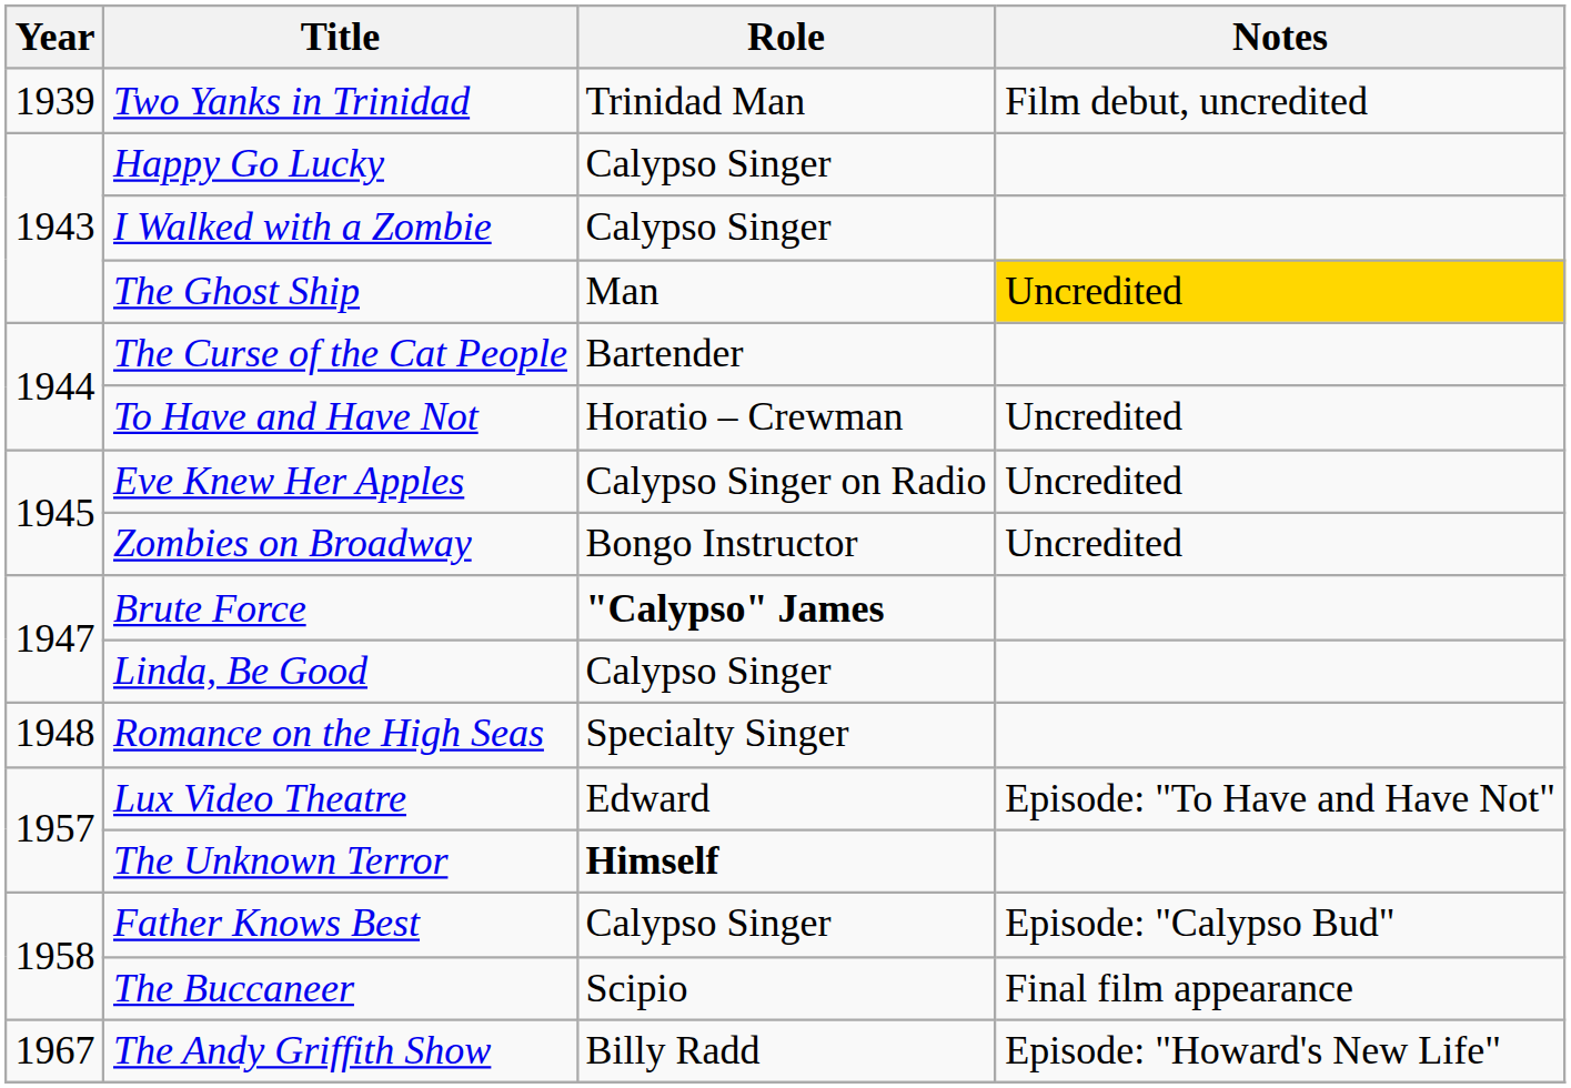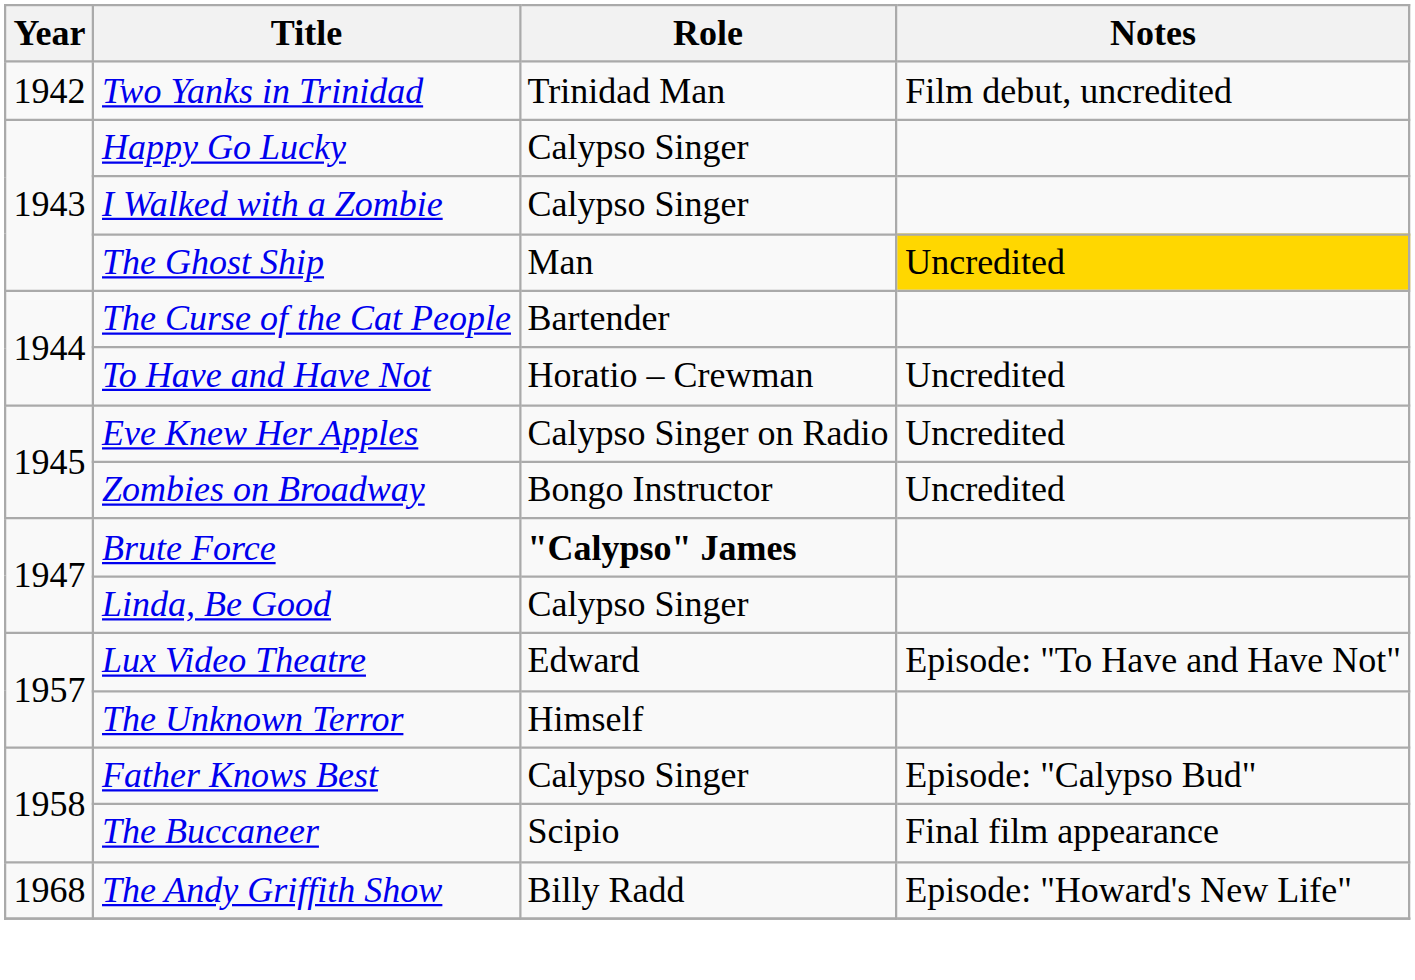Two Yanks in Trinidad | Year: 1939 -> 1942
- row: 1948 | Romance on the High Seas | Specialty Singer
The Unknown Terror | Role: bold -> normal
The Andy Griffith Show | Year: 1967 -> 1968
